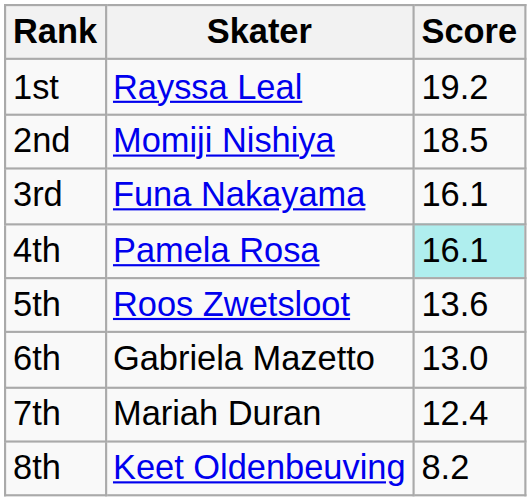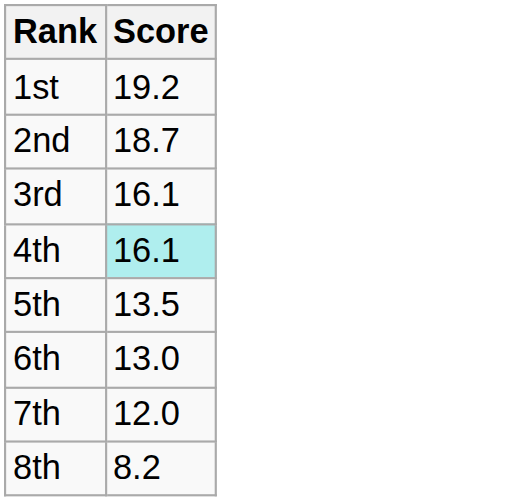- column: Skater | Rayssa Leal | Momiji Nishiya | Funa Nakayama | Pamela Rosa | Roos Zwetsloot | Gabriela Mazetto | Mariah Duran | Keet Oldenbeuving
2nd | Score: 18.5 -> 18.7
5th | Score: 13.6 -> 13.5
7th | Score: 12.4 -> 12.0
